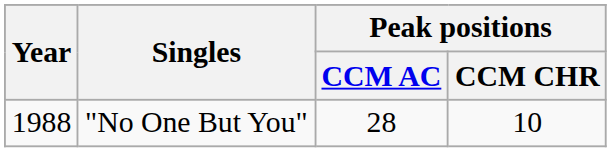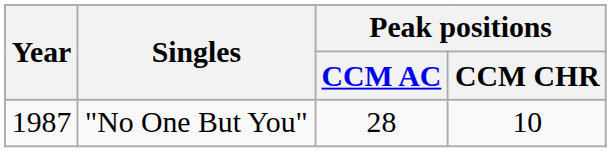"No One But You" | Year: 1988 -> 1987
